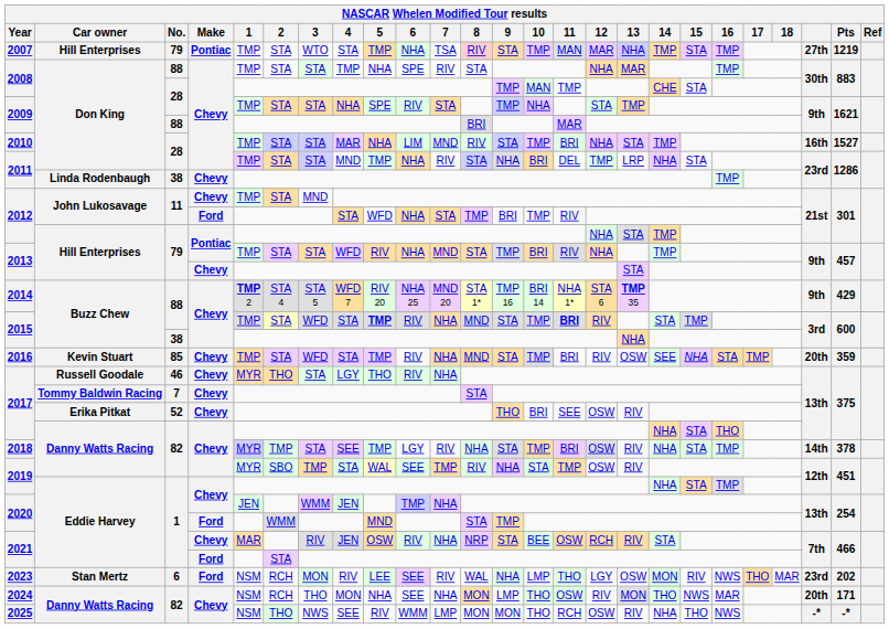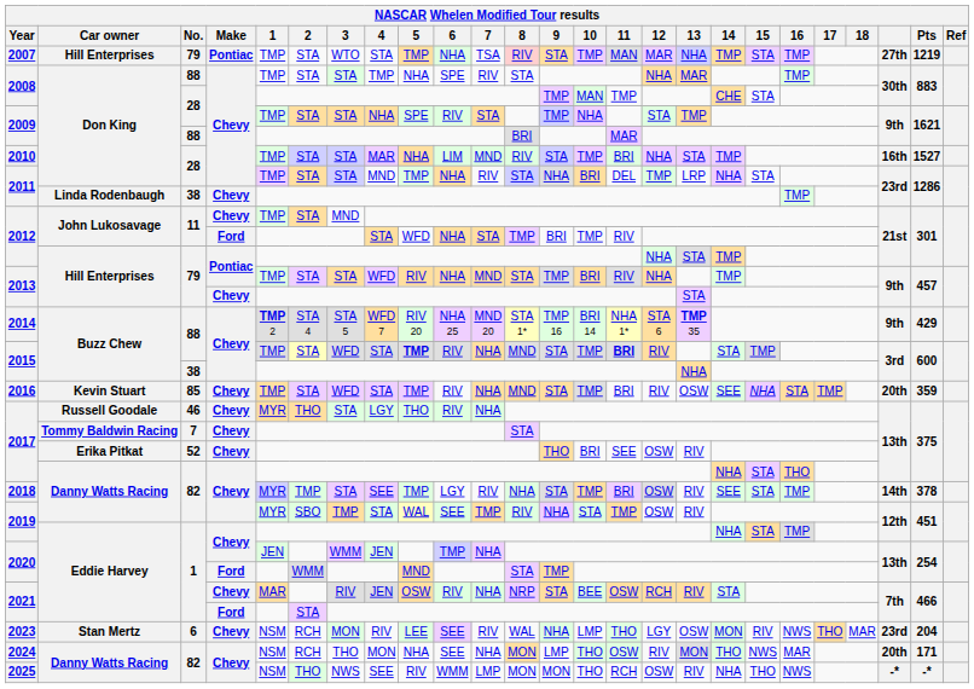2018 | 14: NHA -> SEE
2023 | Make: Ford -> Chevy
2023 | Pts: 202 -> 204
